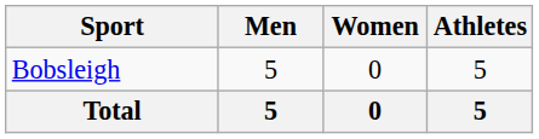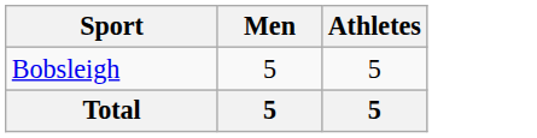- column: Women | 0 | 0
